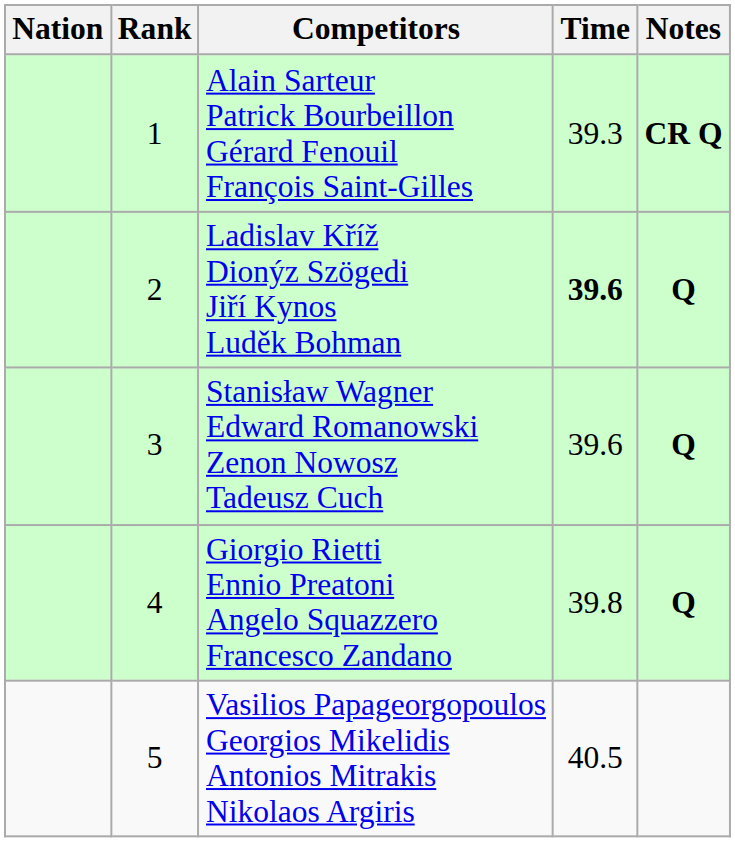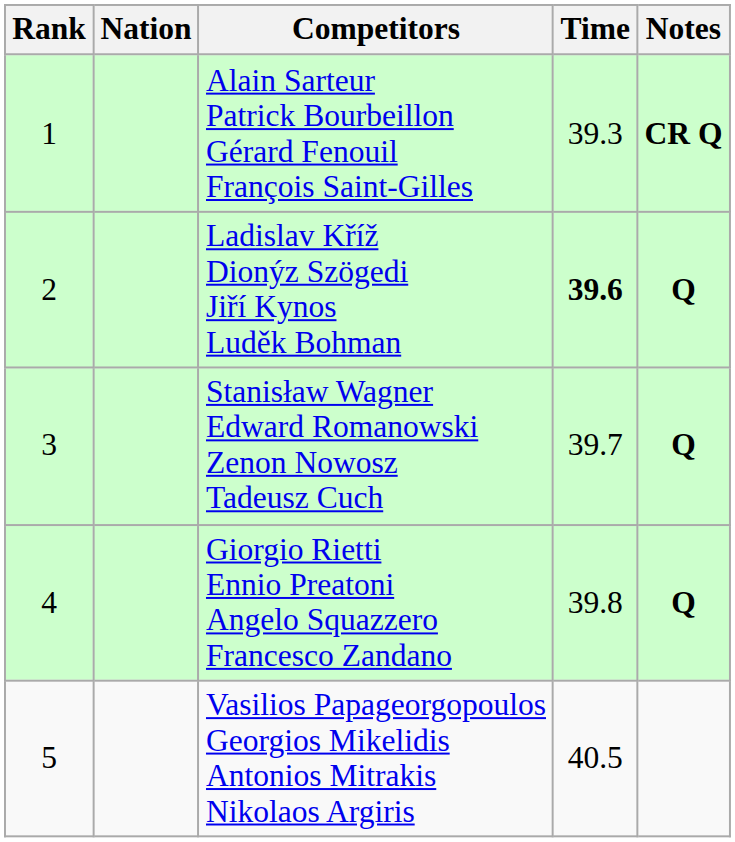columns swapped: Rank <-> Nation
Stanisław Wagner Edward Romanowski Zenon Nowosz Tadeusz Cuch | Time: 39.6 -> 39.7
